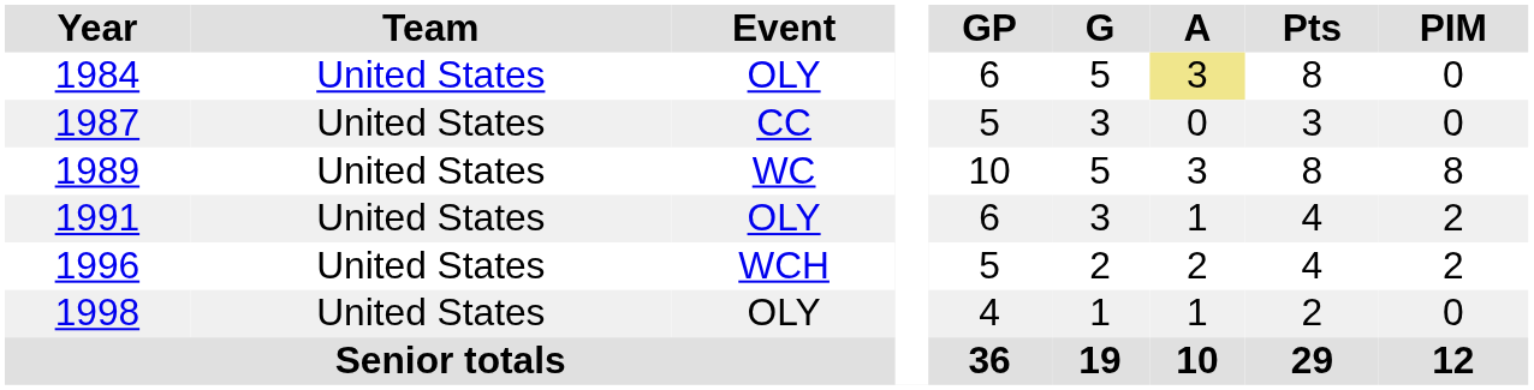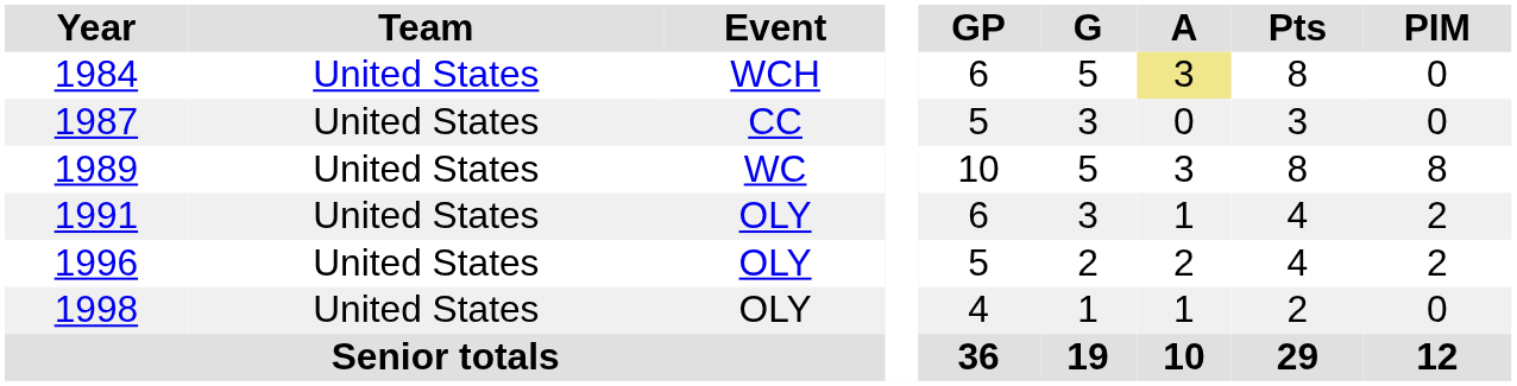1984 | Event: OLY -> WCH
1996 | Event: WCH -> OLY
